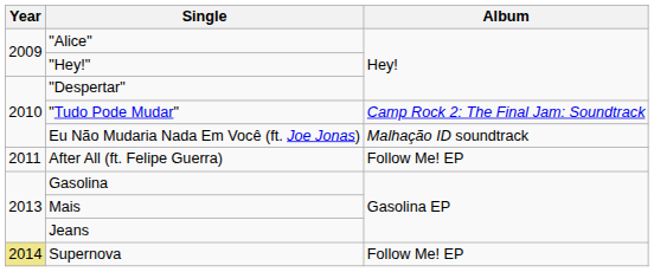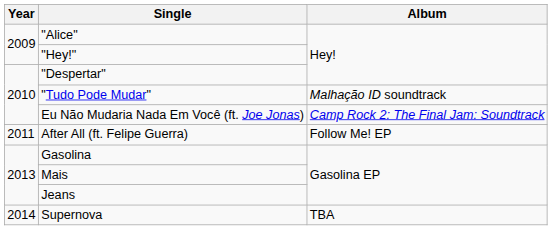"Tudo Pode Mudar" | Album: Camp Rock 2: The Final Jam: Soundtrack -> Malhação ID soundtrack
Eu Não Mudaria Nada Em Você (ft. Joe Jonas) | Album: Malhação ID soundtrack -> Camp Rock 2: The Final Jam: Soundtrack
Supernova | Year: khaki background -> no background
Supernova | Album: Follow Me! EP -> TBA
